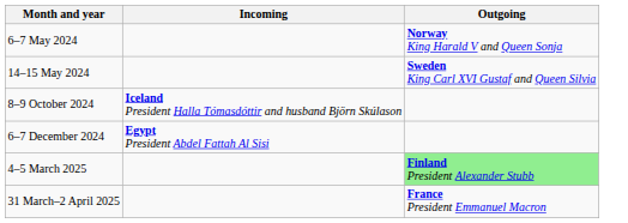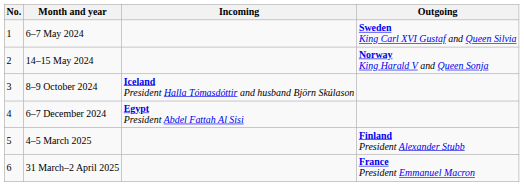+ column: No. | 1 | 2 | 3 | 4 | 5 | 6
6–7 May 2024 | Outgoing: Norway King Harald V and Queen Sonja -> Sweden King Carl XVI Gustaf and Queen Silvia
14–15 May 2024 | Outgoing: Sweden King Carl XVI Gustaf and Queen Silvia -> Norway King Harald V and Queen Sonja
4–5 March 2025 | Outgoing: lightgreen background -> no background
